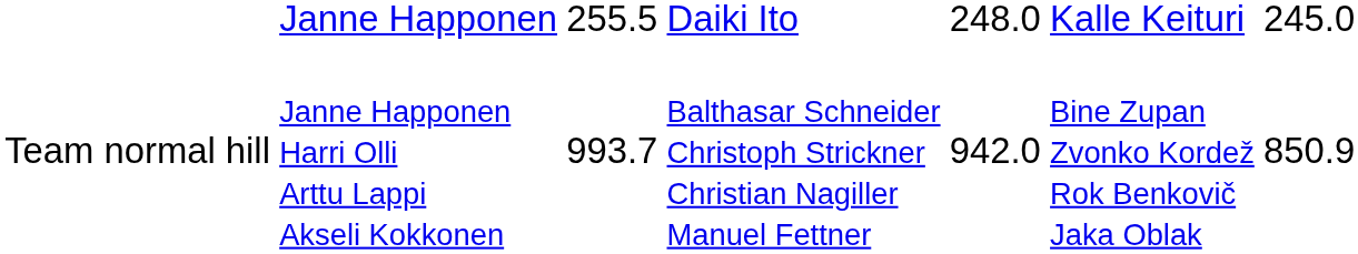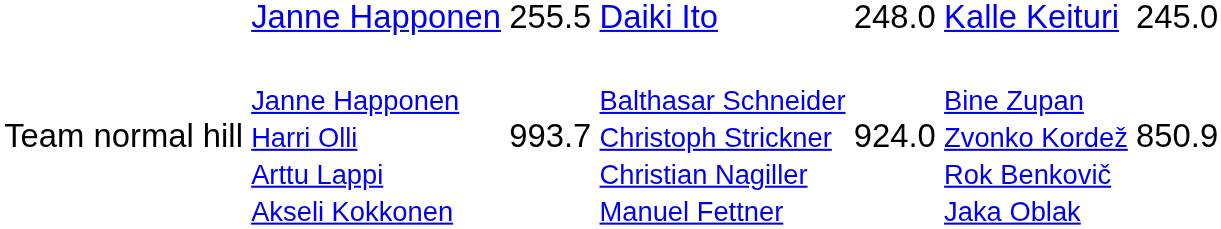Team normal hill | column 5: 942.0 -> 924.0
